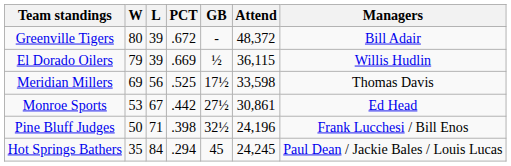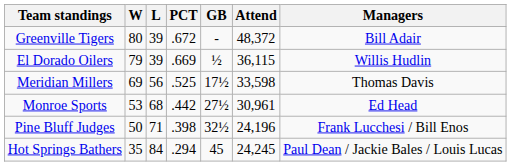Monroe Sports | L: 67 -> 68
Monroe Sports | Attend: 30,861 -> 30,961
